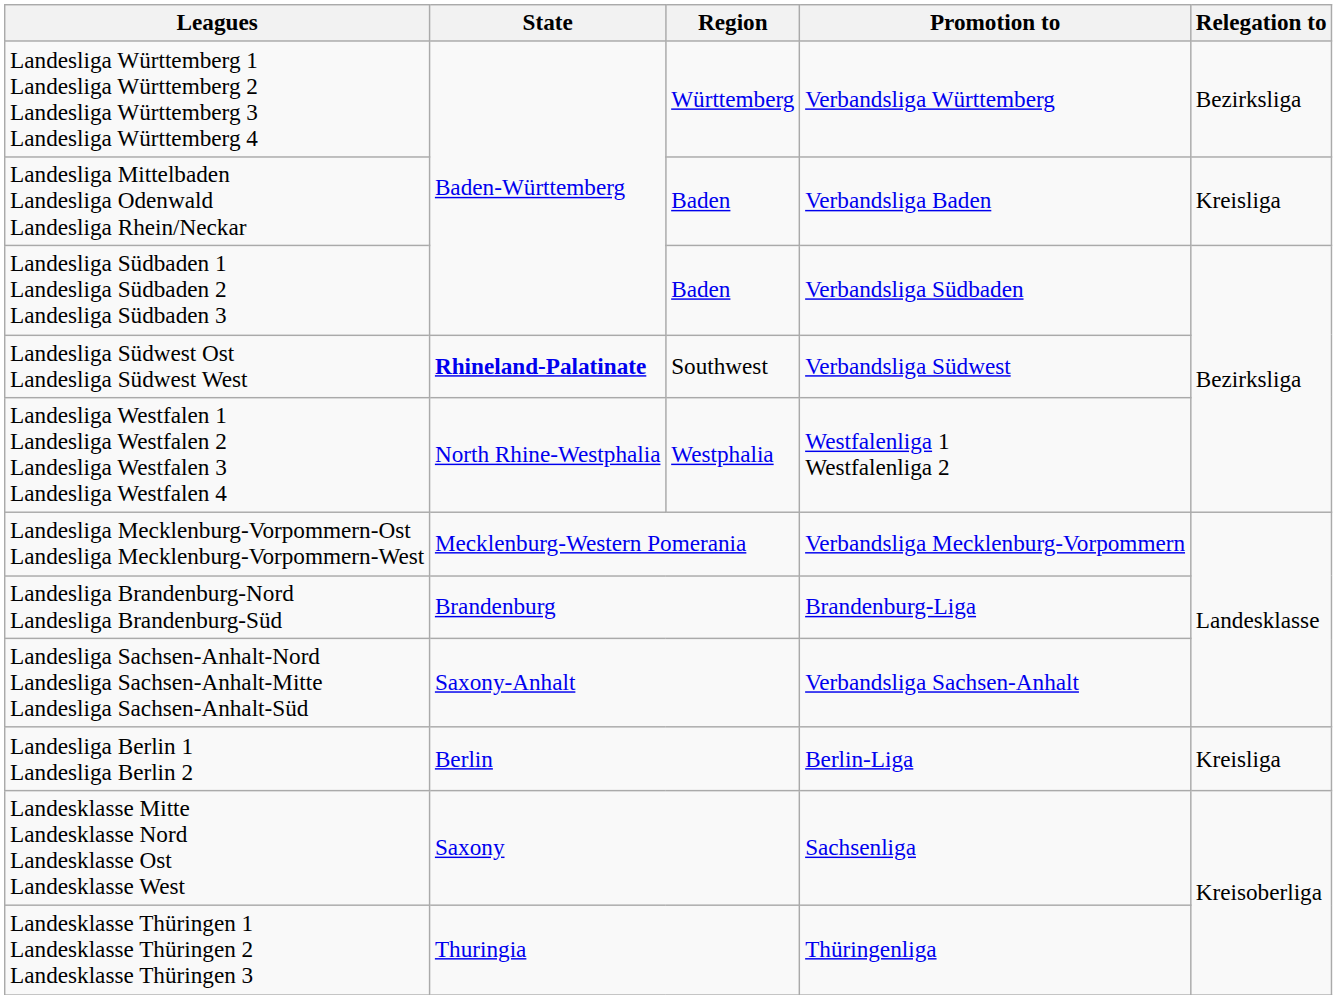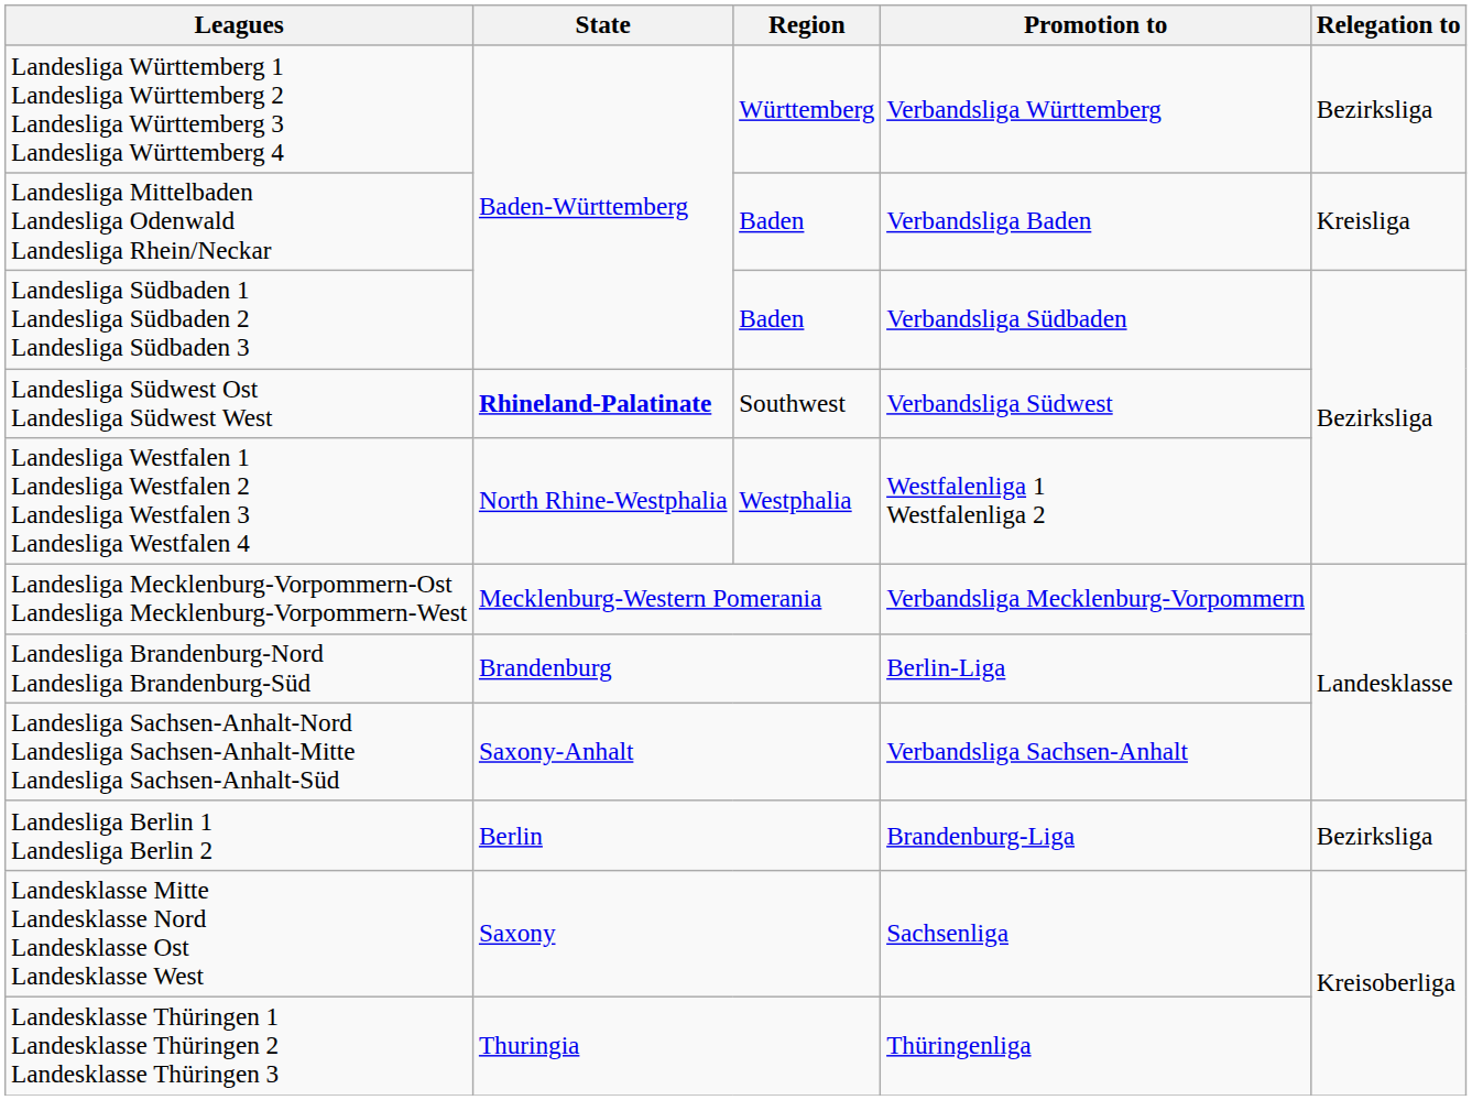Landesliga Brandenburg-Nord Landesliga Brandenburg-Süd | Promotion to: Brandenburg-Liga -> Berlin-Liga
Landesliga Berlin 1 Landesliga Berlin 2 | Promotion to: Berlin-Liga -> Brandenburg-Liga
Landesliga Berlin 1 Landesliga Berlin 2 | Relegation to: Kreisliga -> Bezirksliga
